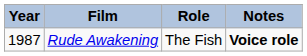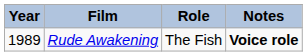Rude Awakening | Year: 1987 -> 1989
